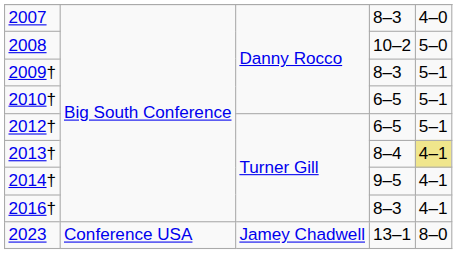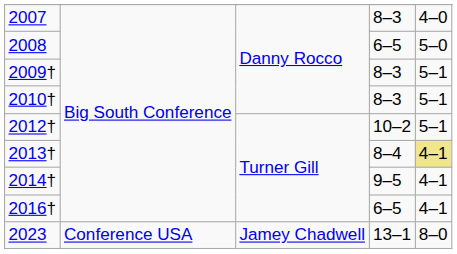2008 | column 4: 10–2 -> 6–5
2010† | column 4: 6–5 -> 8–3
2012† | column 4: 6–5 -> 10–2
2016† | column 4: 8–3 -> 6–5
